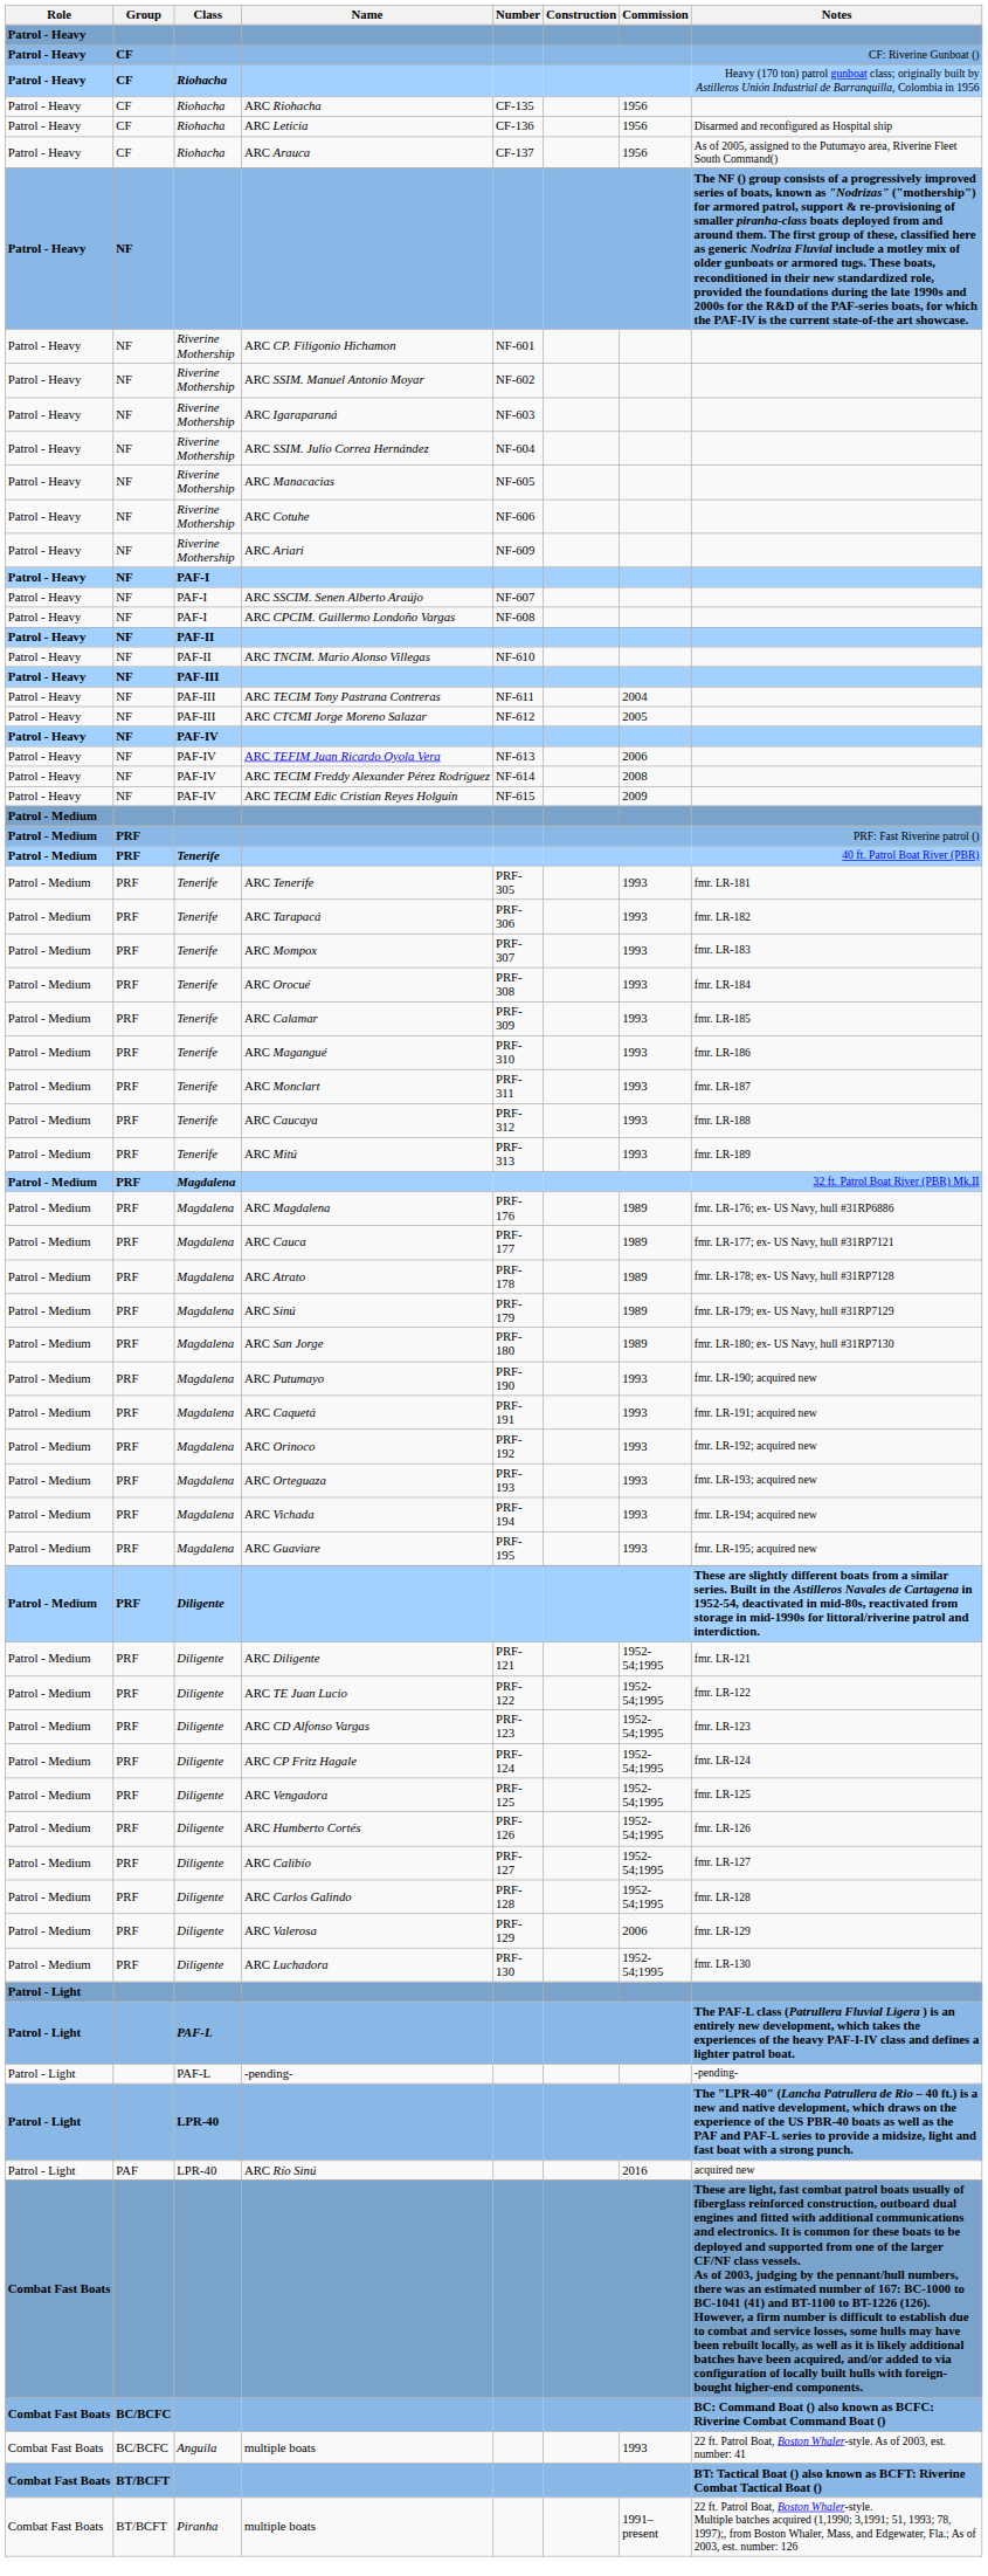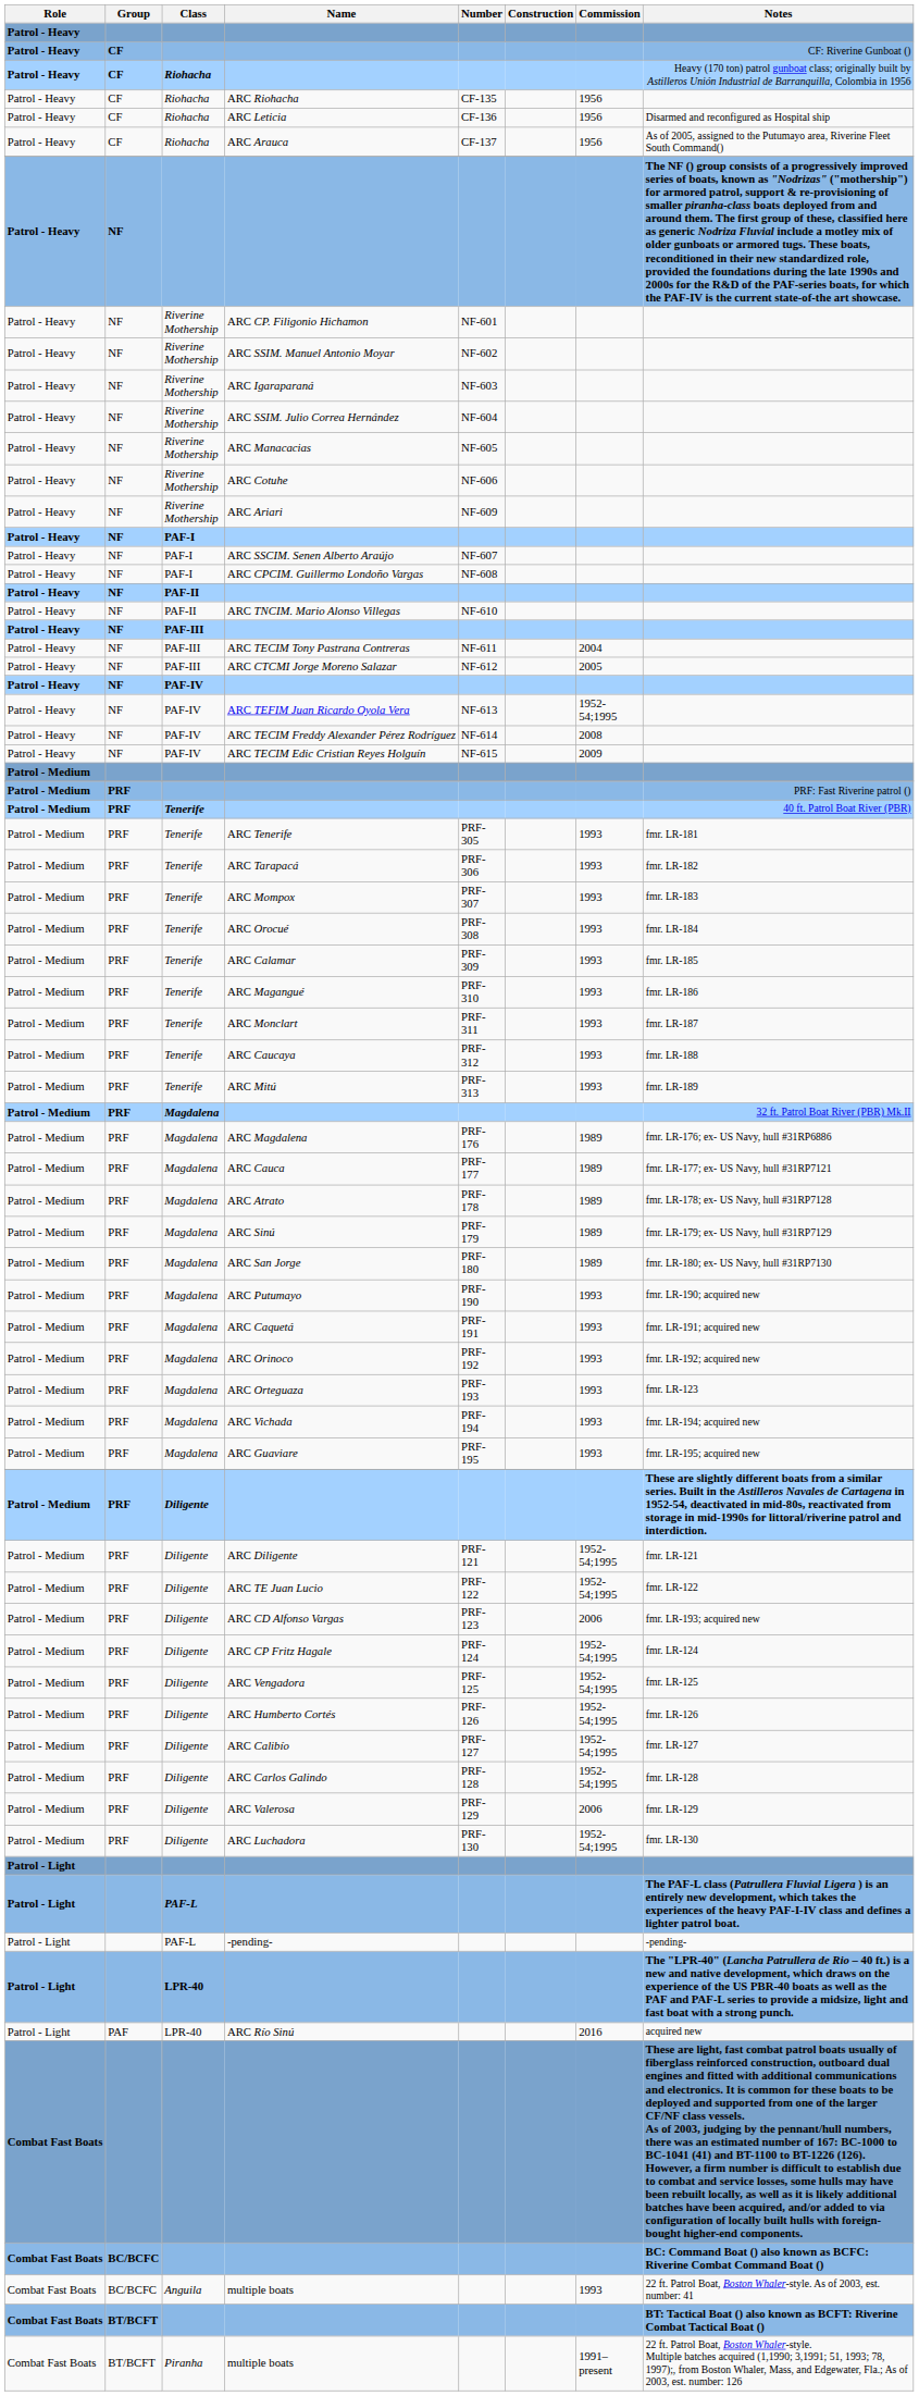ARC TEFIM Juan Ricardo Oyola Vera | Commission: 2006 -> 1952-54;1995
ARC Orteguaza | Notes: fmr. LR-193; acquired new -> fmr. LR-123
ARC CD Alfonso Vargas | Commission: 1952-54;1995 -> 2006
ARC CD Alfonso Vargas | Notes: fmr. LR-123 -> fmr. LR-193; acquired new
